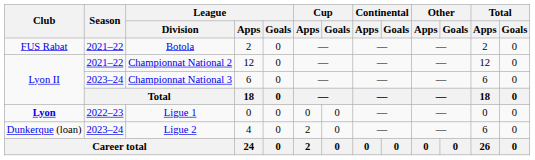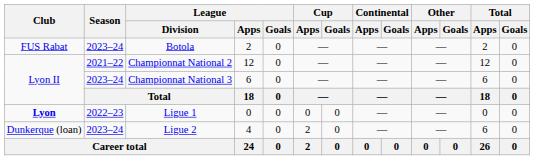Botola | Season: 2021–22 -> 2023–24
